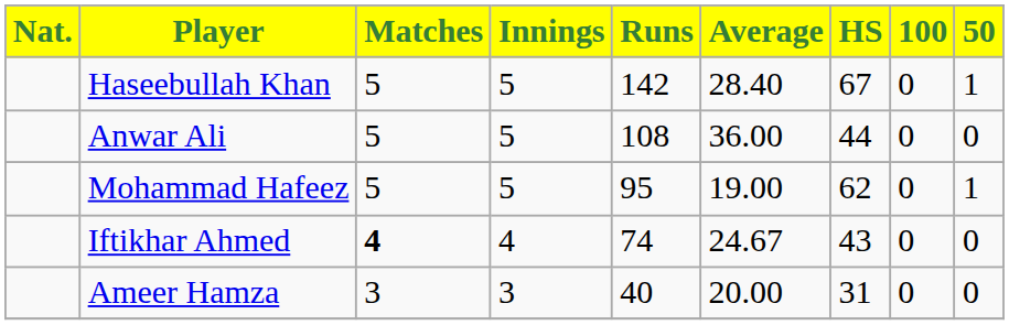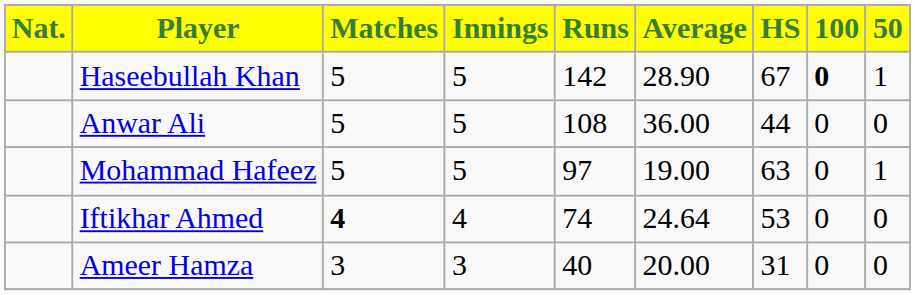Haseebullah Khan | Average: 28.40 -> 28.90
Haseebullah Khan | 100: normal -> bold
Mohammad Hafeez | Runs: 95 -> 97
Mohammad Hafeez | HS: 62 -> 63
Iftikhar Ahmed | Average: 24.67 -> 24.64
Iftikhar Ahmed | HS: 43 -> 53
